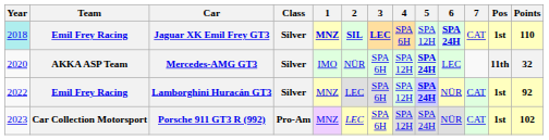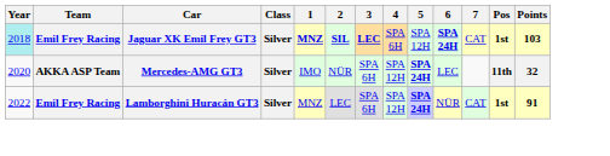Jaguar XK Emil Frey GT3 | Points: 110 -> 103
Lamborghini Huracán GT3 | Points: 92 -> 91
- row: 2023 | Car Collection Motorsport | Porsche 911 GT3 R (992) | Pro-Am | MNZ | LEC | SPA 6H | SPA 12H | SPA 24H | NÜR | CAT | 1st | 102
